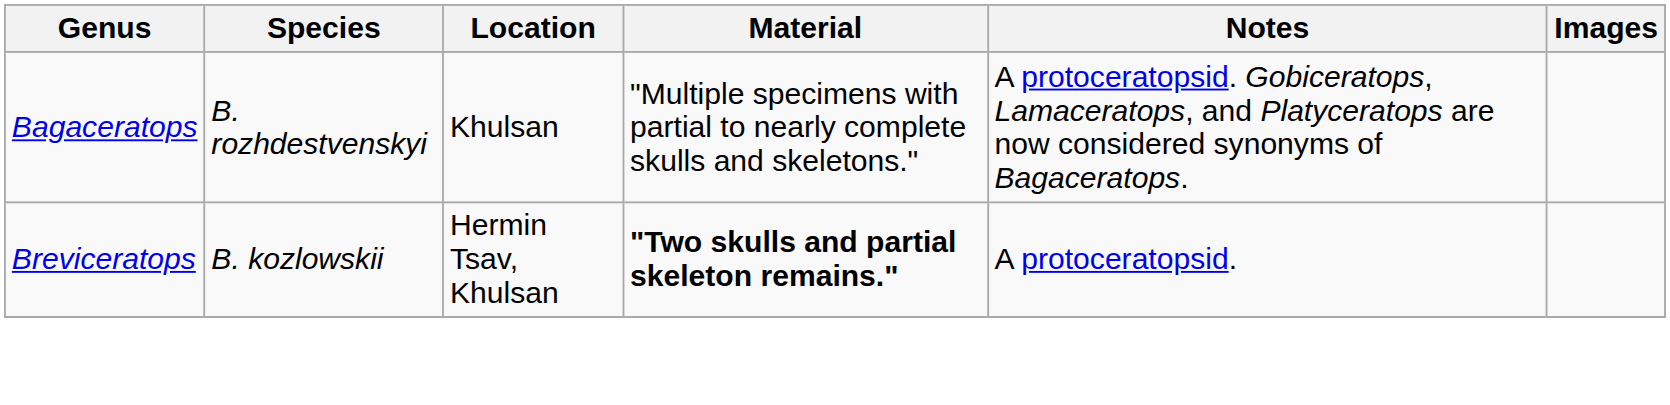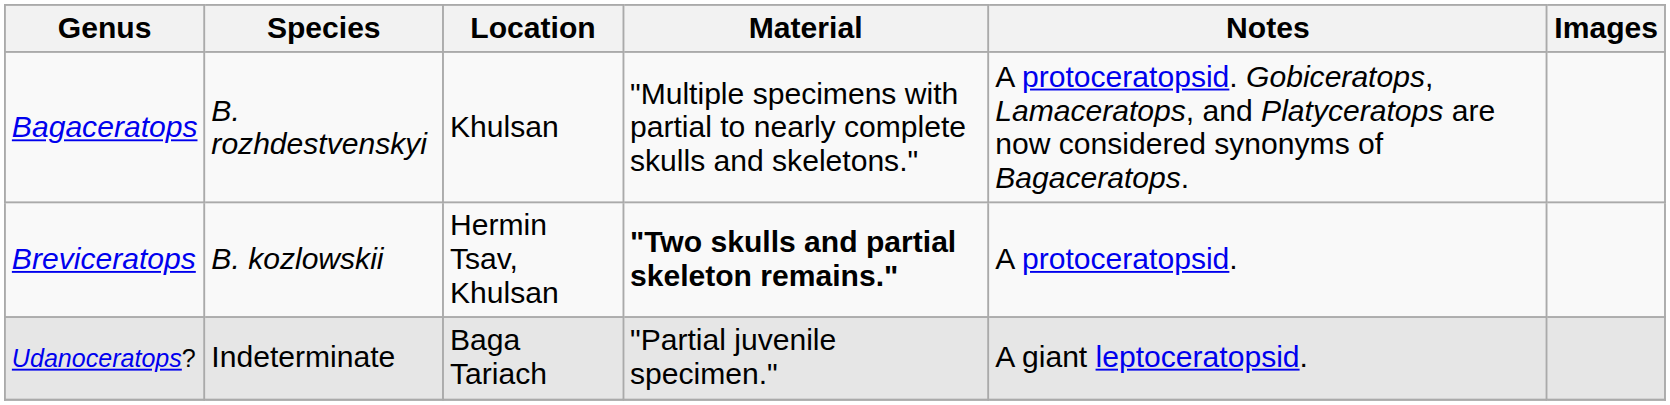+ row: Udanoceratops? | Indeterminate | Baga Tariach | "Partial juvenile specimen." | A giant leptoceratopsid.
